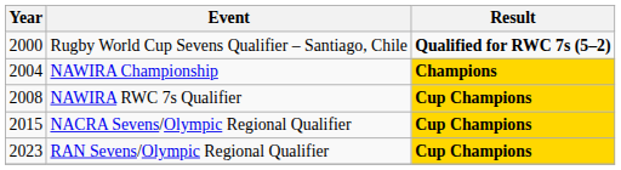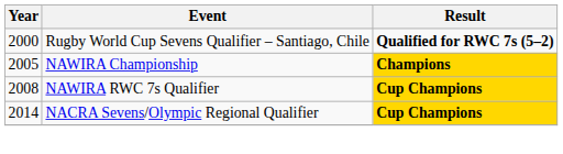NAWIRA Championship | Year: 2004 -> 2005
NACRA Sevens/Olympic Regional Qualifier | Year: 2015 -> 2014
- row: 2023 | RAN Sevens/Olympic Regional Qualifier | Cup Champions
